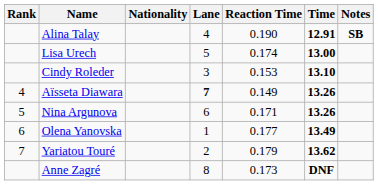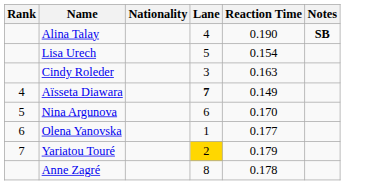- column: Time | 12.91 | 13.00 | 13.10 | 13.26 | 13.26 | 13.49 | 13.62 | DNF
Lisa Urech | Reaction Time: 0.174 -> 0.154
Cindy Roleder | Reaction Time: 0.153 -> 0.163
Nina Argunova | Reaction Time: 0.171 -> 0.170
Yariatou Touré | Lane: no background -> gold background
Anne Zagré | Reaction Time: 0.173 -> 0.178
